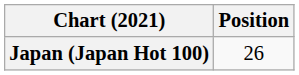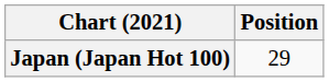Japan (Japan Hot 100) | Position: 26 -> 29
